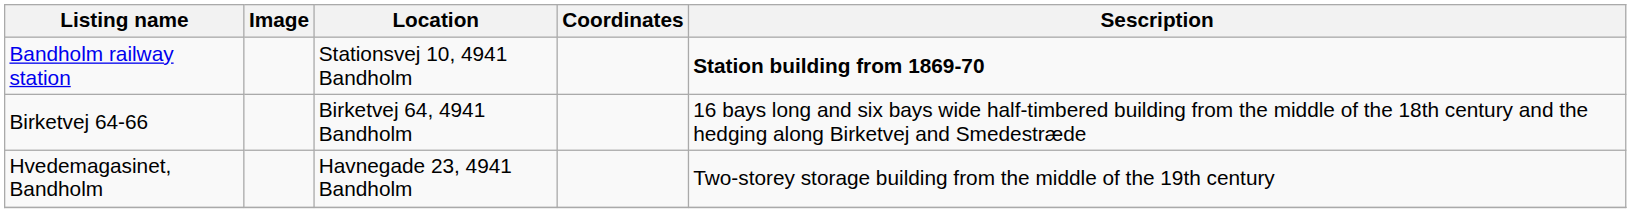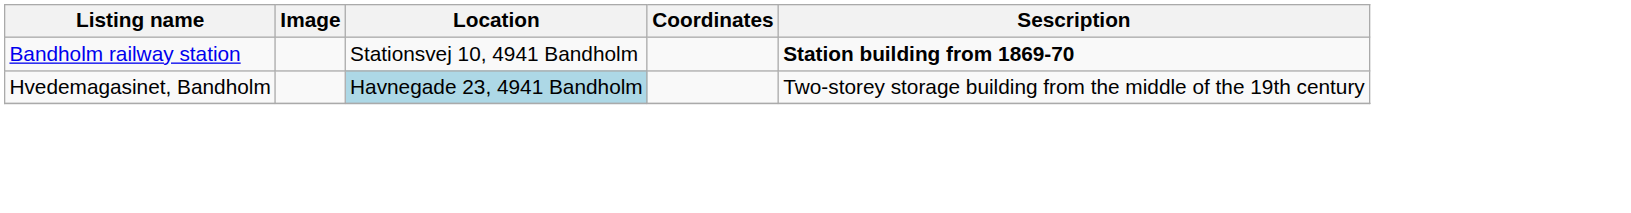- row: Birketvej 64-66 | Birketvej 64, 4941 Bandholm | 16 bays long and six bays wide half-timbered building from the middle of the 18th century and the hedging along Birketvej and Smedestræde
Hvedemagasinet, Bandholm | Location: no background -> lightblue background
